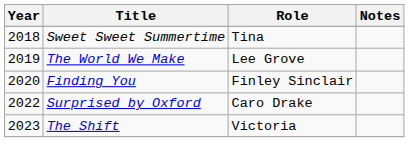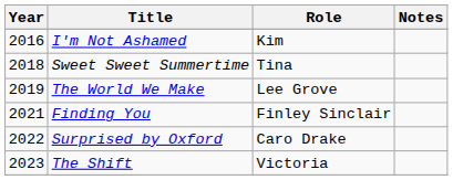+ row: 2016 | I'm Not Ashamed | Kim
Finding You | Year: 2020 -> 2021
